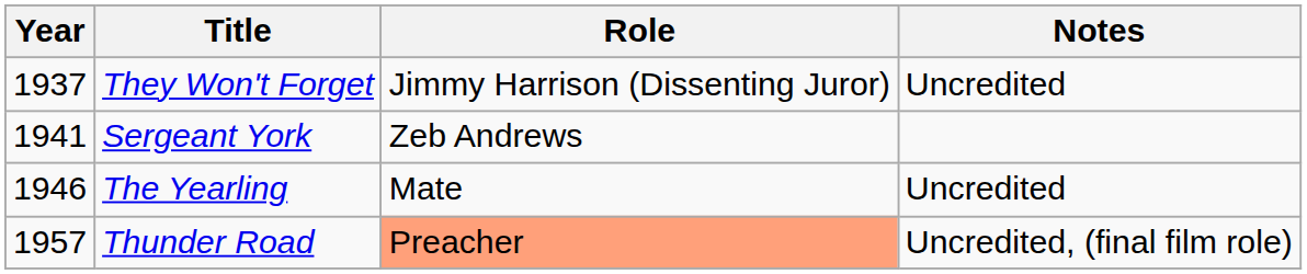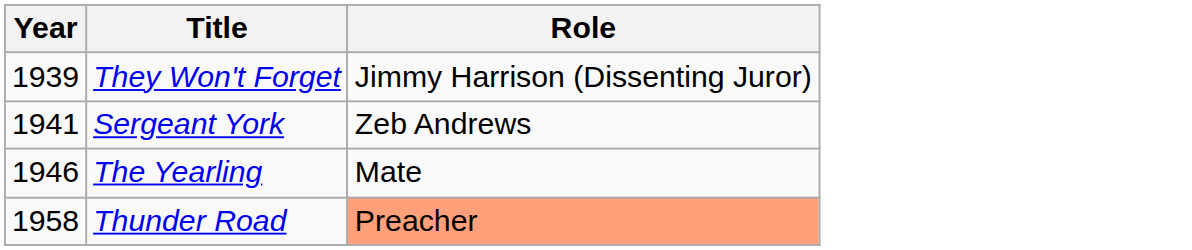- column: Notes | Uncredited | Uncredited | Uncredited, (final film role)
They Won't Forget | Year: 1937 -> 1939
Thunder Road | Year: 1957 -> 1958
